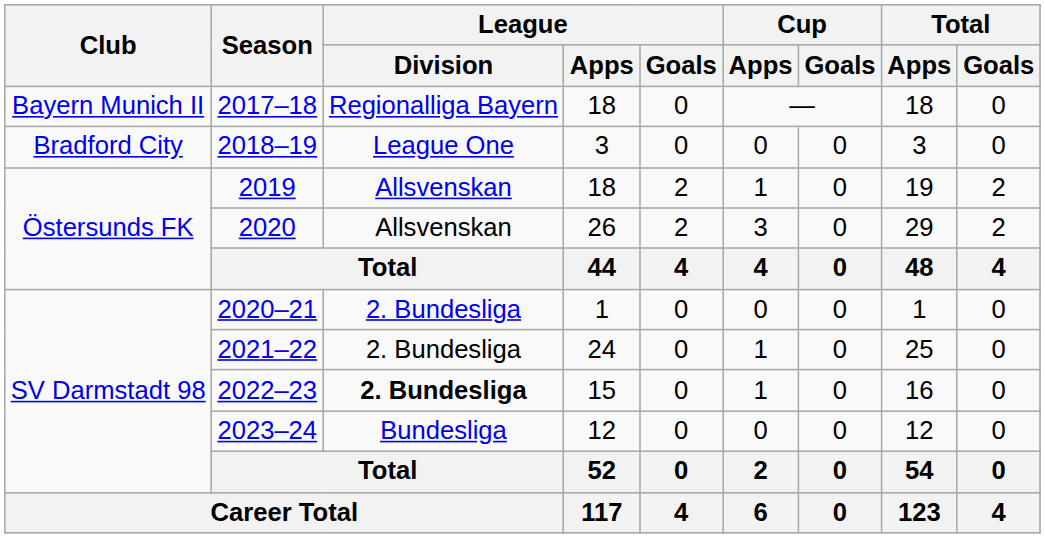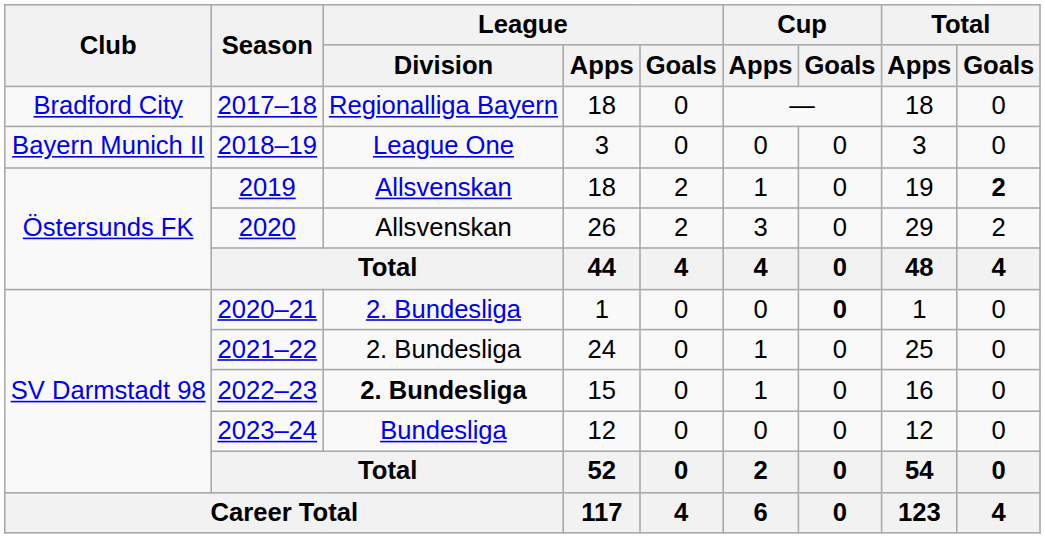2017–18 | Club: Bayern Munich II -> Bradford City
2018–19 | Club: Bradford City -> Bayern Munich II
2019 | Total / Goals: normal -> bold
2020–21 | Cup / Goals: normal -> bold
